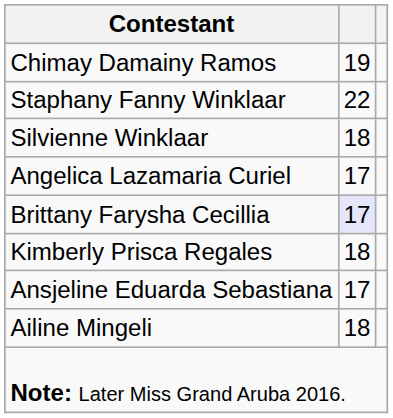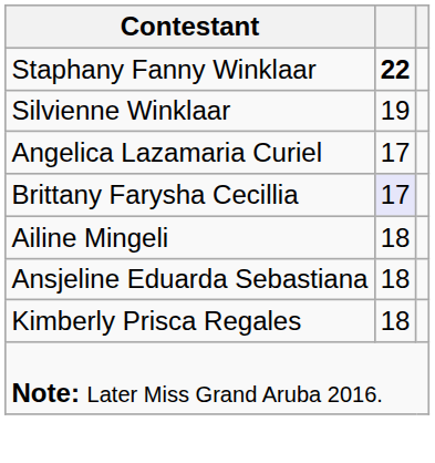- row: Chimay Damainy Ramos | 19
Staphany Fanny Winklaar | column 2: normal -> bold
Silvienne Winklaar | column 2: 18 -> 19
rows swapped: Ailine Mingeli <-> Kimberly Prisca Regales
Ansjeline Eduarda Sebastiana | column 2: 17 -> 18
